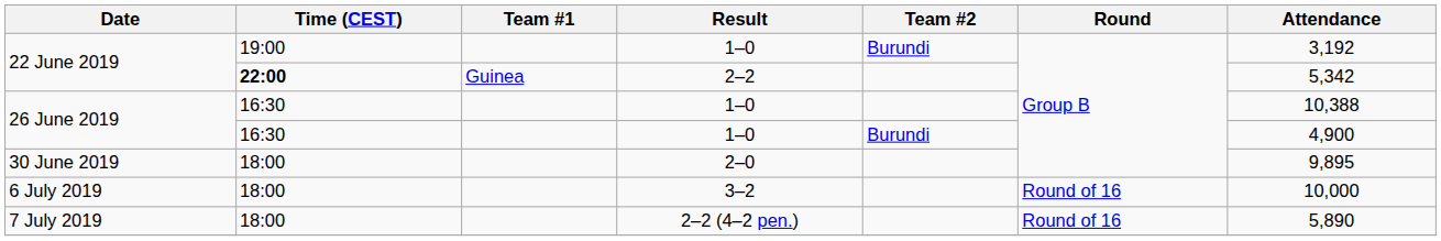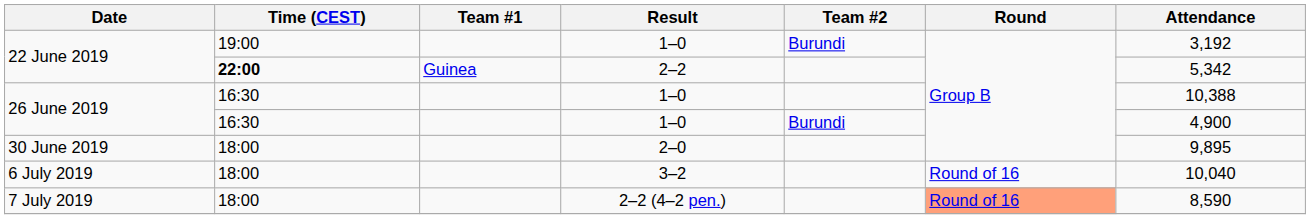6 July 2019 | Attendance: 10,000 -> 10,040
7 July 2019 | Round: no background -> lightsalmon background
7 July 2019 | Attendance: 5,890 -> 8,590
